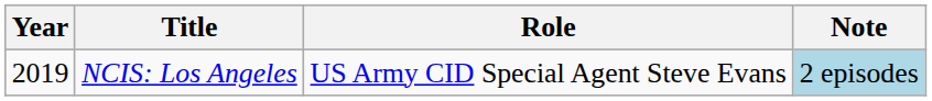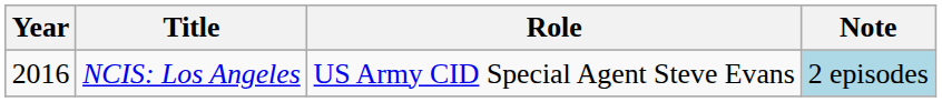NCIS: Los Angeles | Year: 2019 -> 2016
